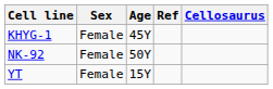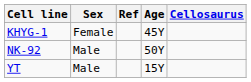columns swapped: Age <-> Ref
NK-92 | Sex: Female -> Male
YT | Sex: Female -> Male
